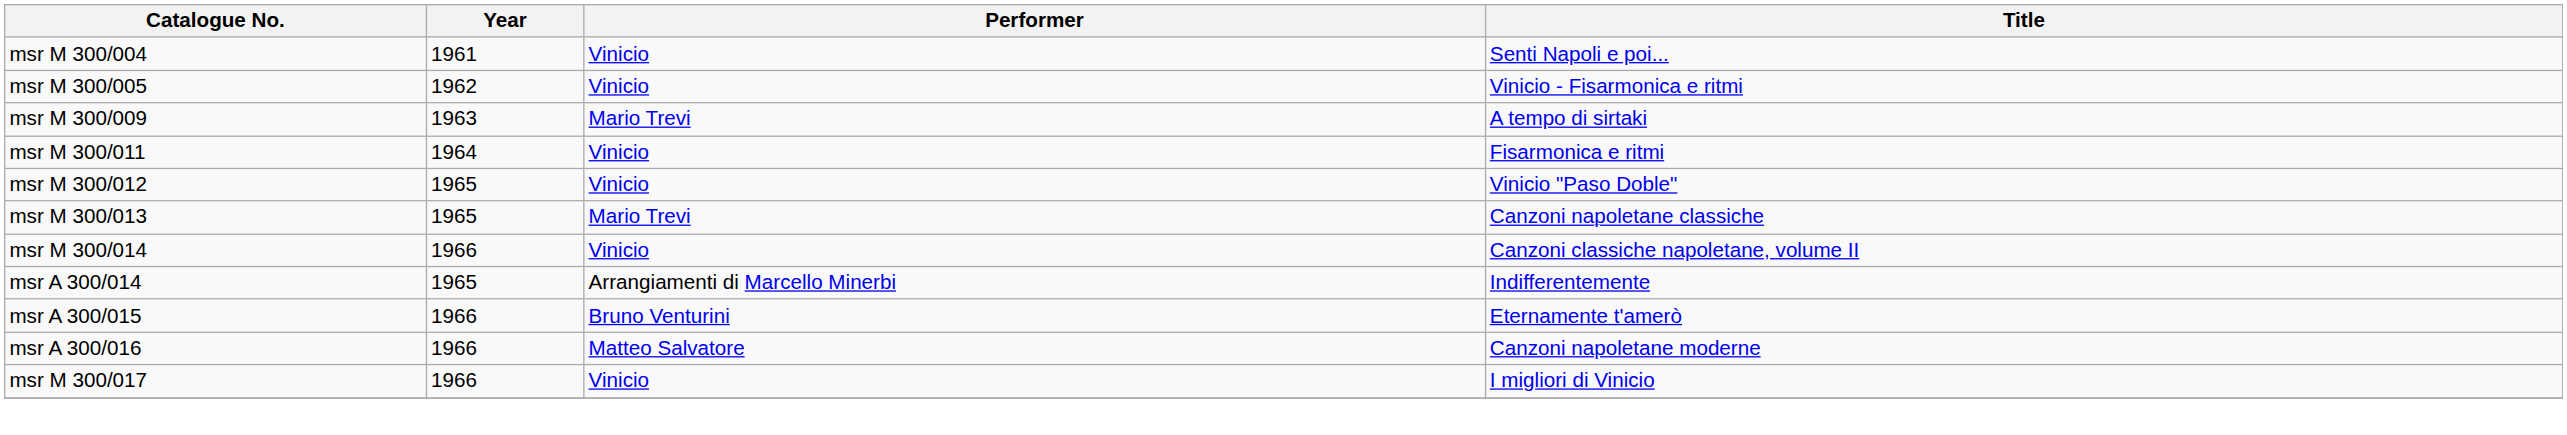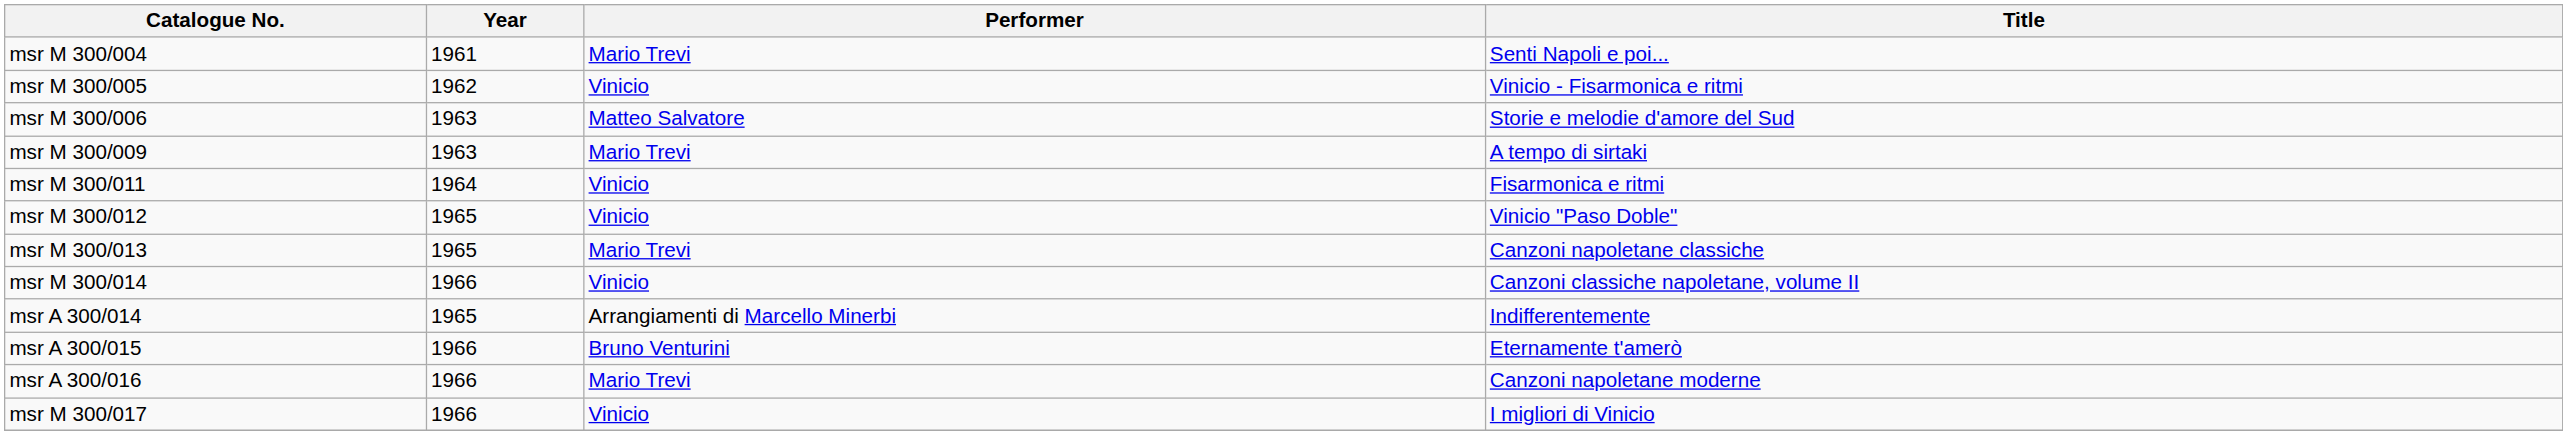msr M 300/004 | Performer: Vinicio -> Mario Trevi
+ row: msr M 300/006 | 1963 | Matteo Salvatore | Storie e melodie d'amore del Sud
msr A 300/016 | Performer: Matteo Salvatore -> Mario Trevi
